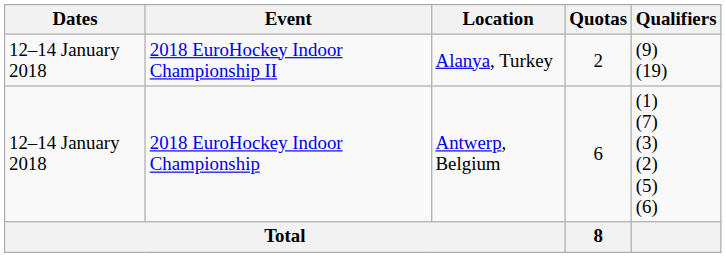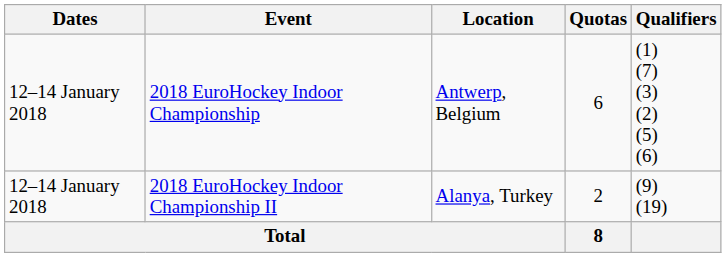rows swapped: 2018 EuroHockey Indoor Championship <-> 2018 EuroHockey Indoor Championship II
